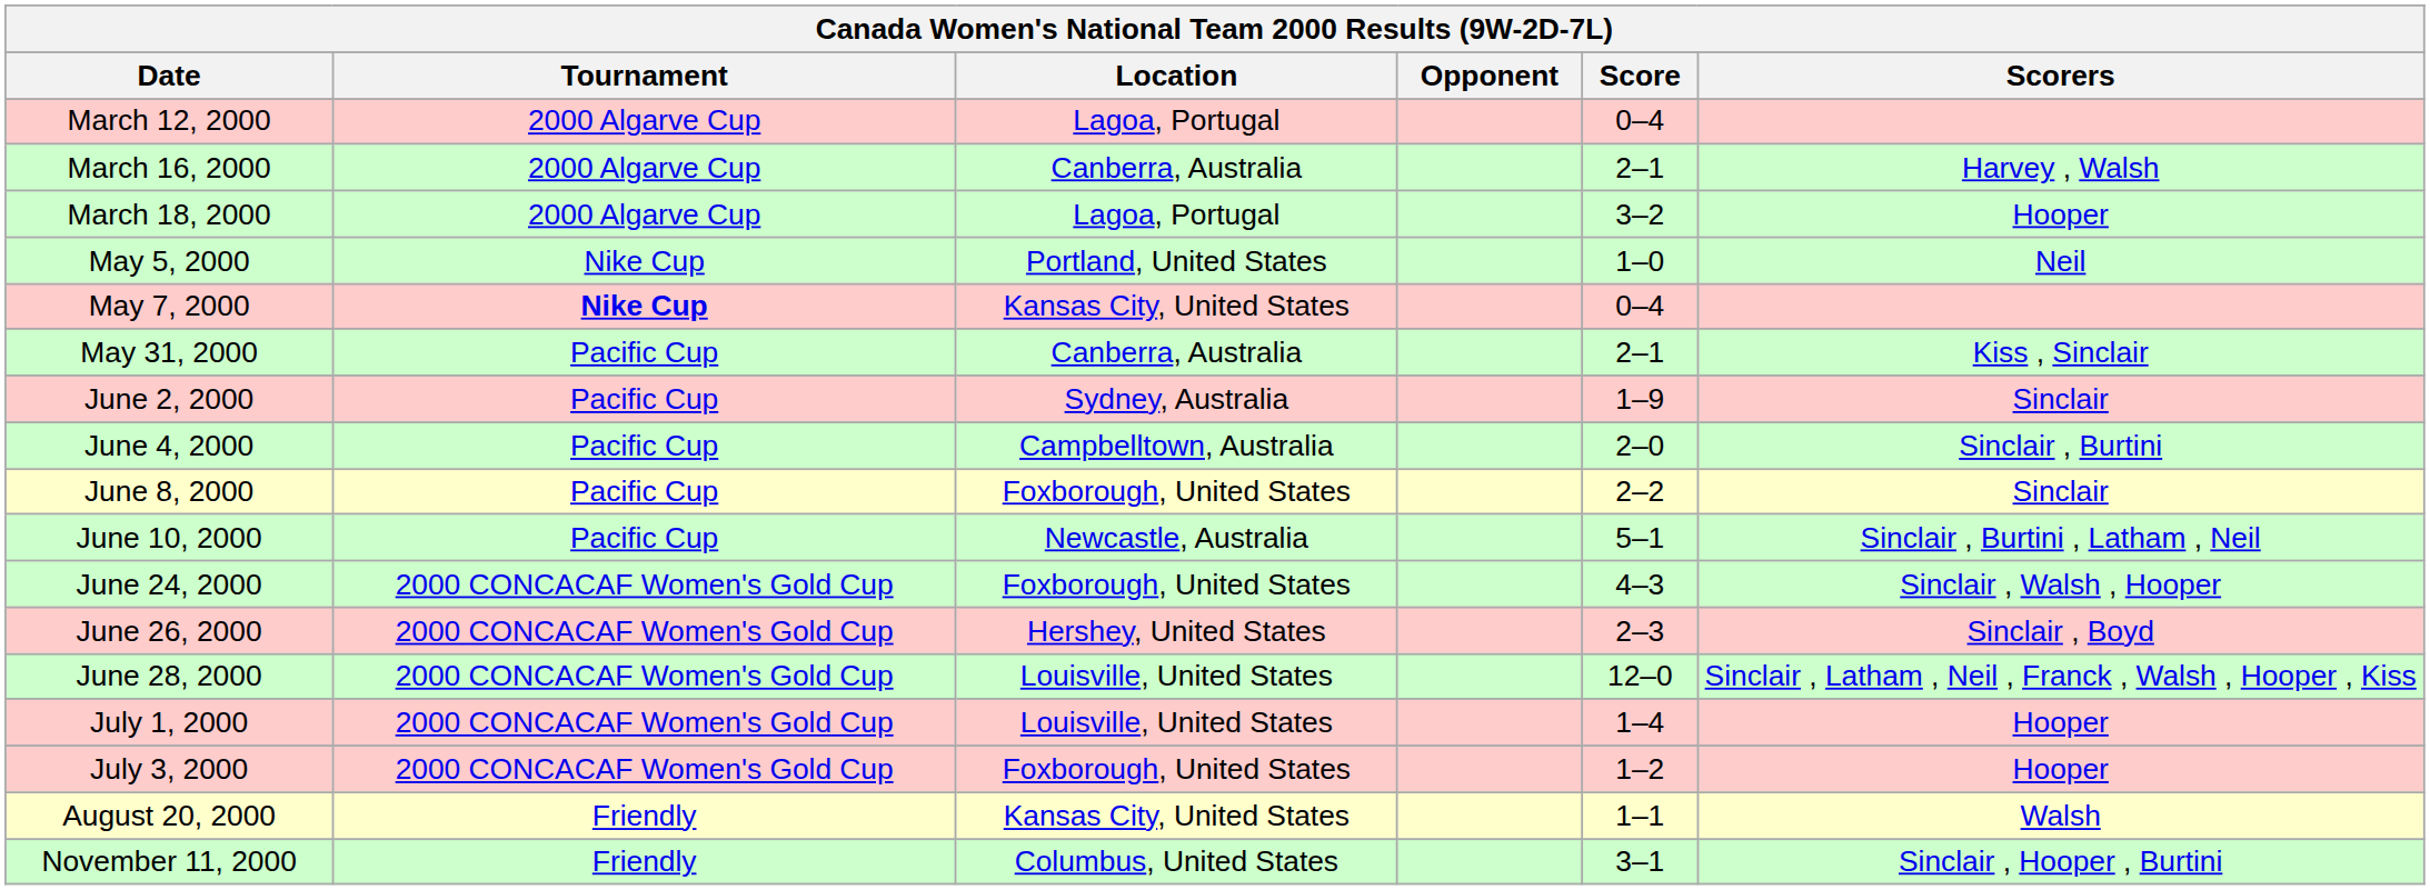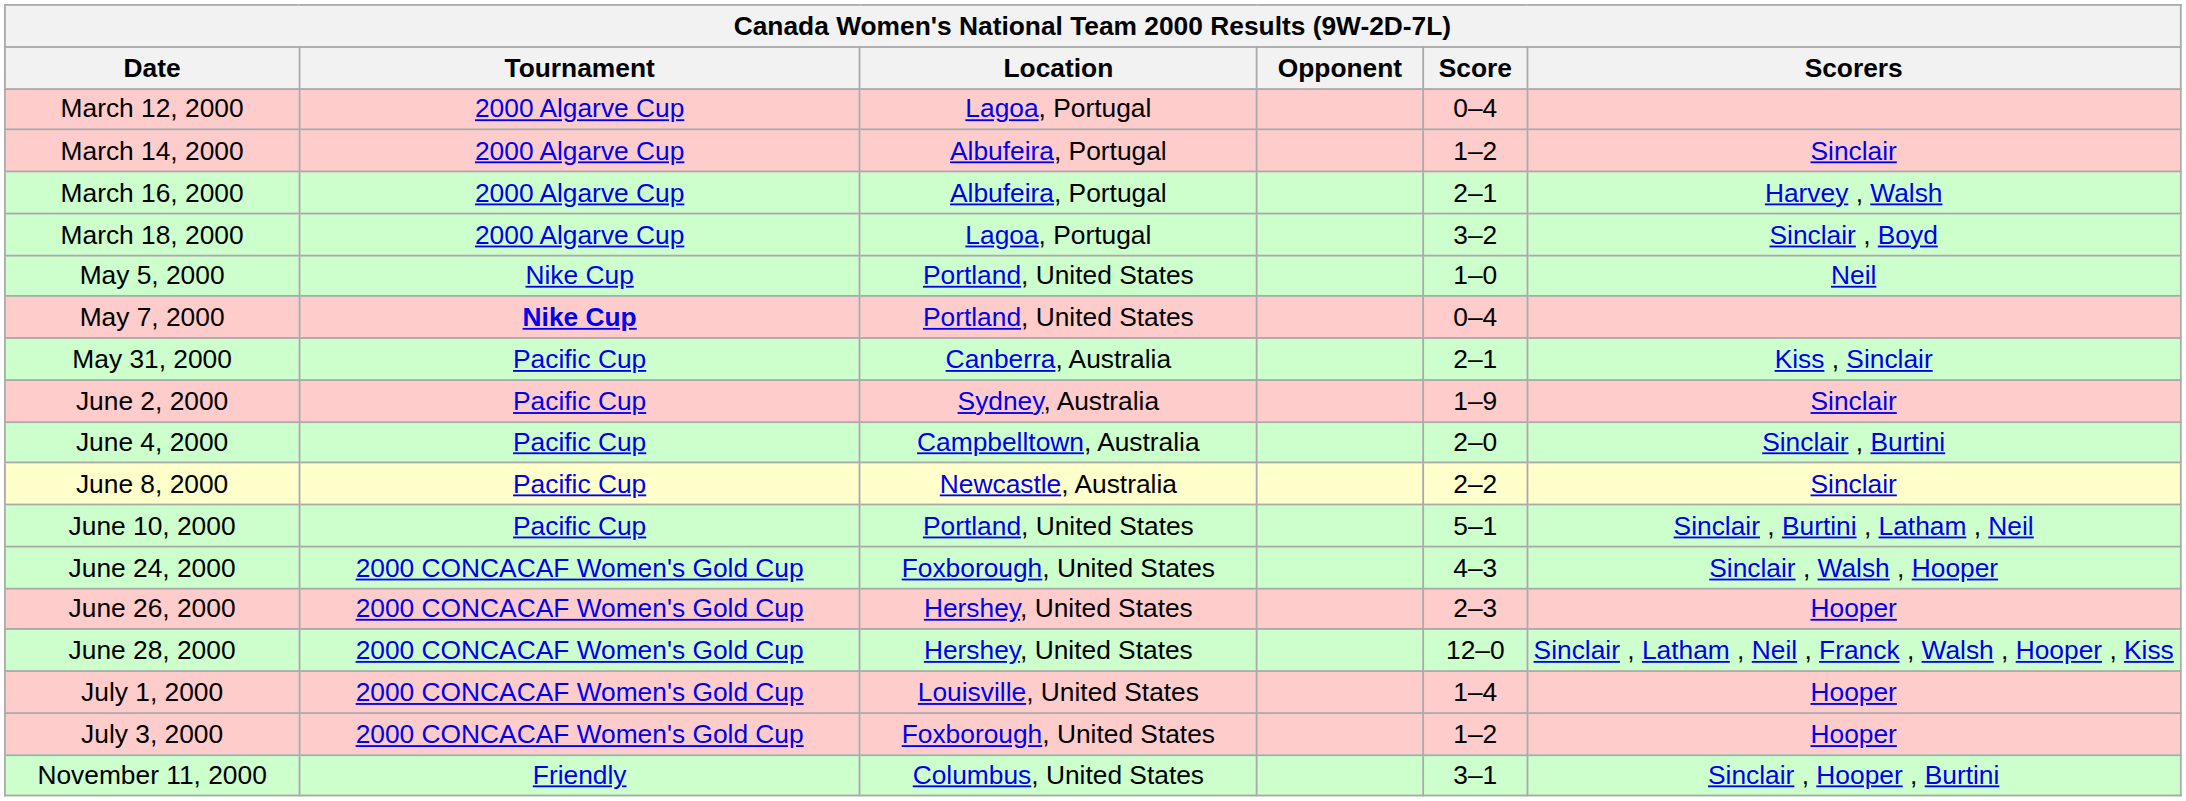+ row: March 14, 2000 | 2000 Algarve Cup | Albufeira, Portugal | 1–2 | Sinclair
March 16, 2000 | Location: Canberra, Australia -> Albufeira, Portugal
March 18, 2000 | Scorers: Hooper -> Sinclair , Boyd
May 7, 2000 | Location: Kansas City, United States -> Portland, United States
June 8, 2000 | Location: Foxborough, United States -> Newcastle, Australia
June 10, 2000 | Location: Newcastle, Australia -> Portland, United States
June 26, 2000 | Scorers: Sinclair , Boyd -> Hooper
June 28, 2000 | Location: Louisville, United States -> Hershey, United States
- row: August 20, 2000 | Friendly | Kansas City, United States | 1–1 | Walsh
